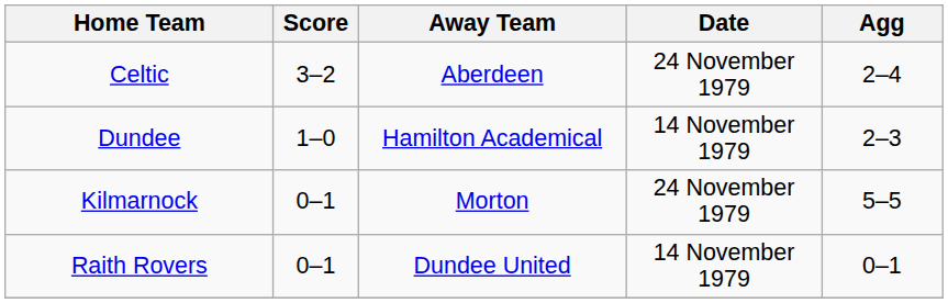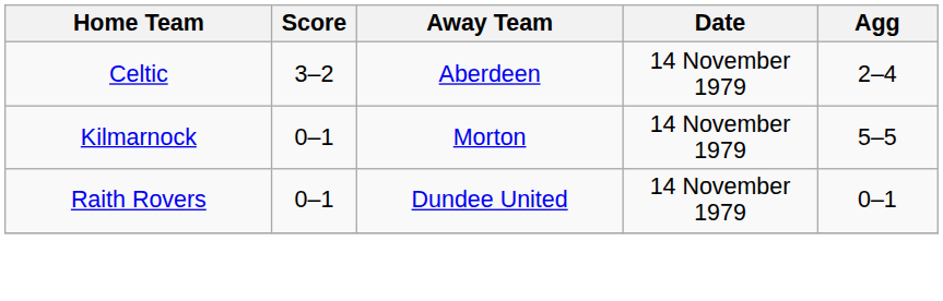Celtic | Date: 24 November 1979 -> 14 November 1979
- row: Dundee | 1–0 | Hamilton Academical | 14 November 1979 | 2–3
Kilmarnock | Date: 24 November 1979 -> 14 November 1979
